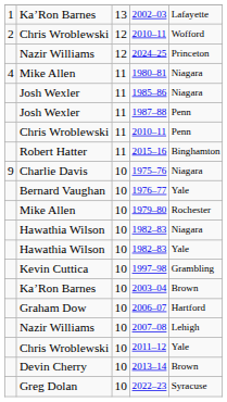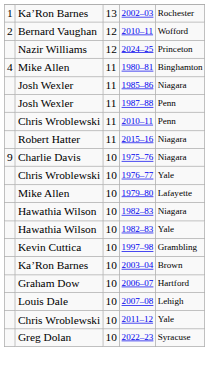2002–03 | column 5: Lafayette -> Rochester
2 / 2010–11 | column 2: Chris Wroblewski -> Bernard Vaughan
1980–81 | column 5: Niagara -> Binghamton
2015–16 | column 5: Binghamton -> Niagara
1976–77 | column 2: Bernard Vaughan -> Chris Wroblewski
1979–80 | column 5: Rochester -> Lafayette
2007–08 | column 2: Nazir Williams -> Louis Dale
- row: Devin Cherry | 10 | 2013–14 | Brown
